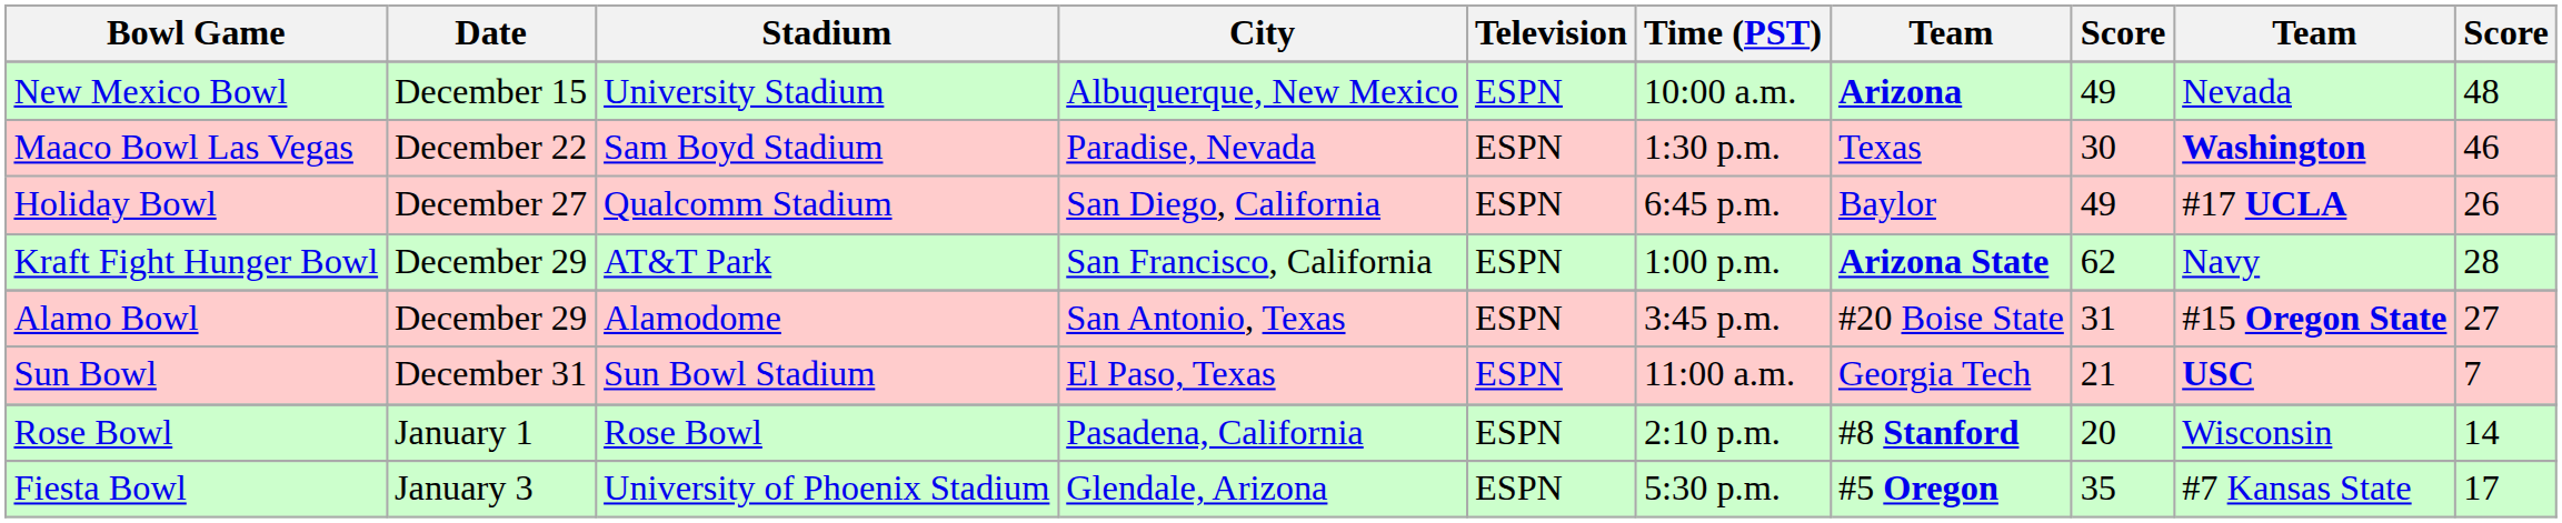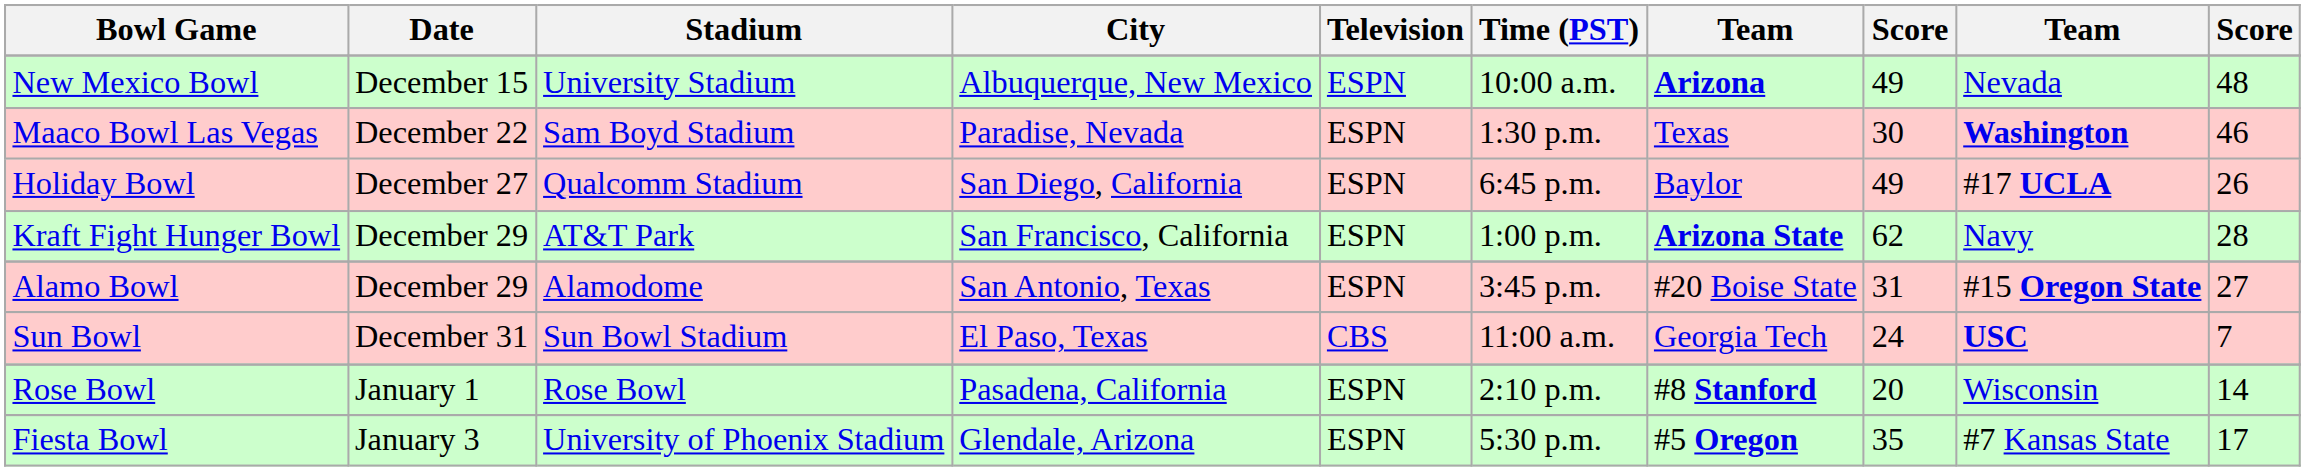Sun Bowl | Television: ESPN -> CBS
Sun Bowl | column 8: 21 -> 24
